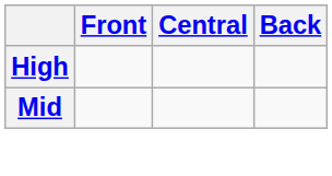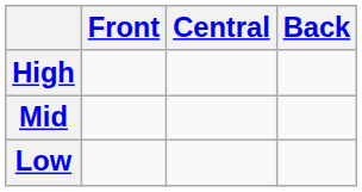+ row: Low
